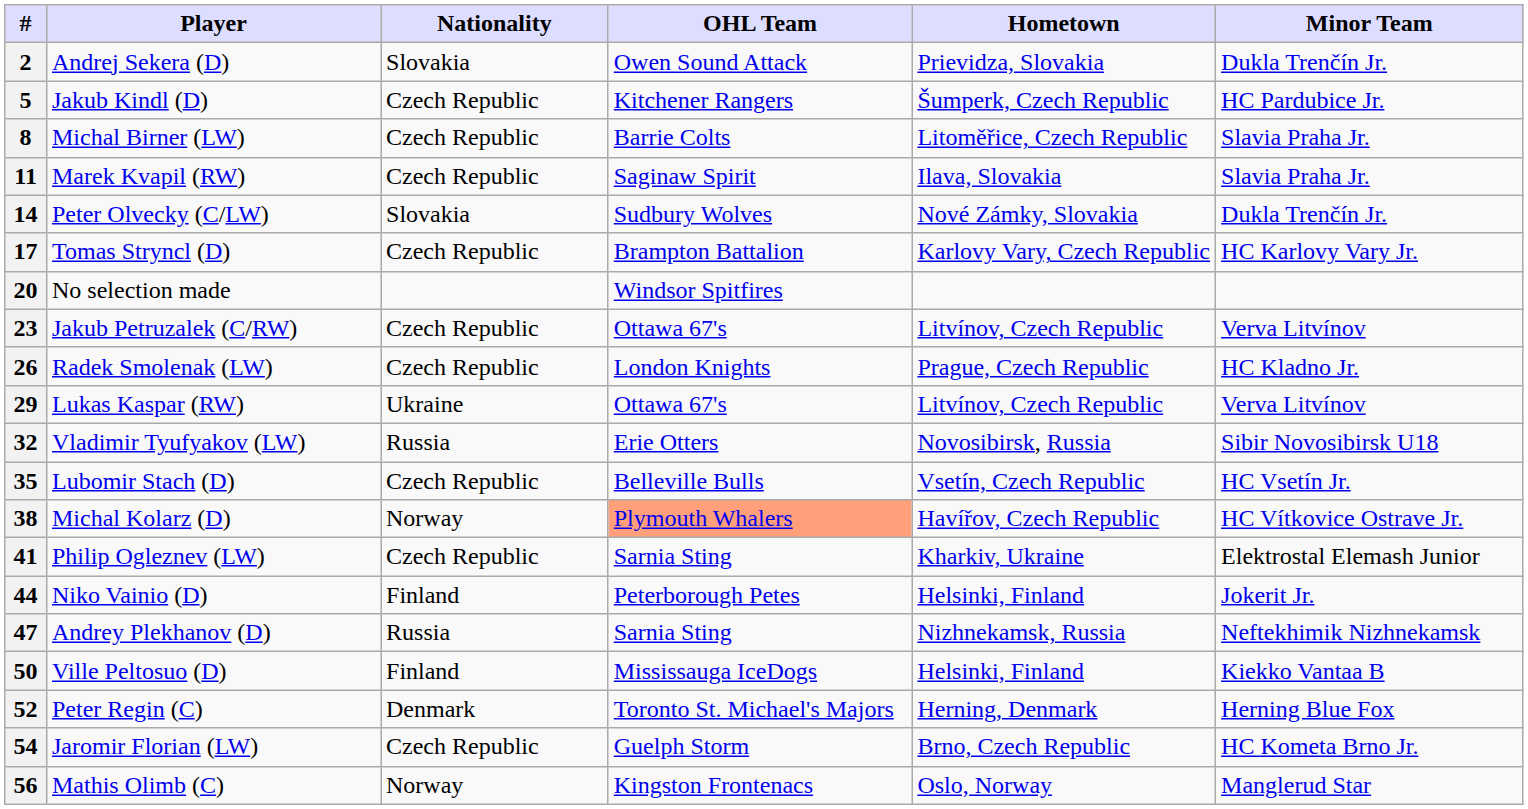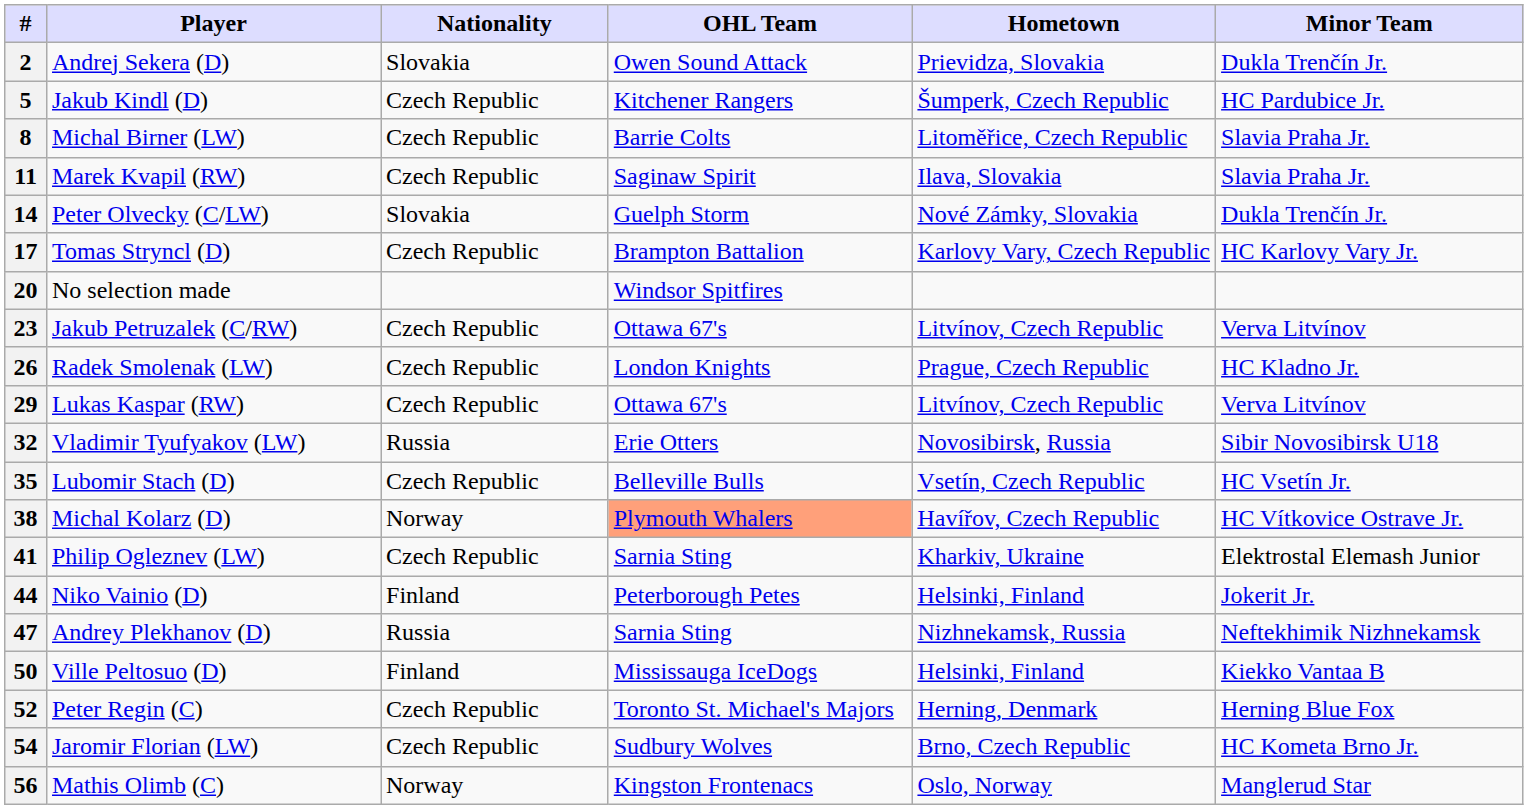14 | OHL Team: Sudbury Wolves -> Guelph Storm
29 | Nationality: Ukraine -> Czech Republic
52 | Nationality: Denmark -> Czech Republic
54 | OHL Team: Guelph Storm -> Sudbury Wolves
